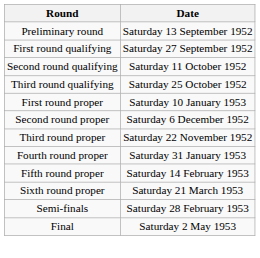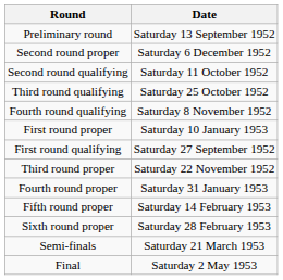rows swapped: First round qualifying <-> Second round proper
+ row: Fourth round qualifying | Saturday 8 November 1952
Sixth round proper | Date: Saturday 21 March 1953 -> Saturday 28 February 1953
Semi-finals | Date: Saturday 28 February 1953 -> Saturday 21 March 1953
